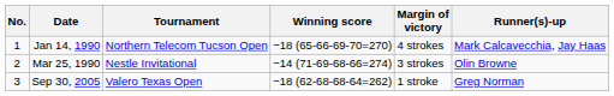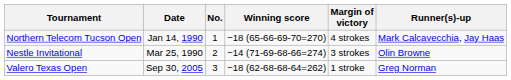columns swapped: No. <-> Tournament
